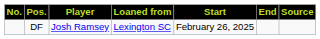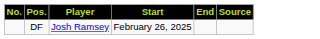- column: Loaned from | Lexington SC
